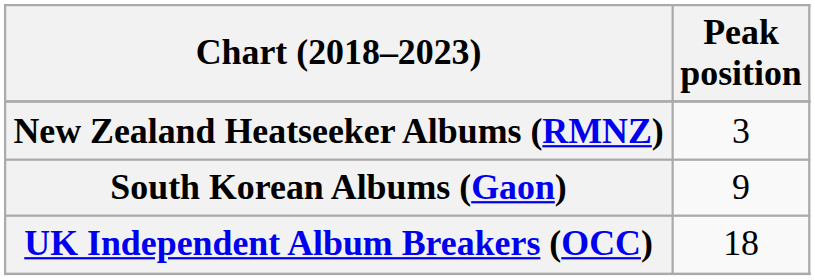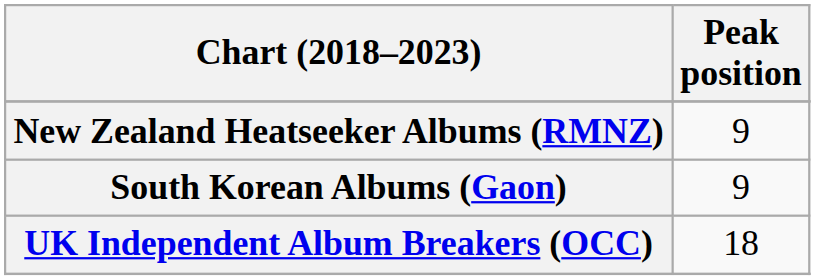New Zealand Heatseeker Albums (RMNZ) | Peak position: 3 -> 9
